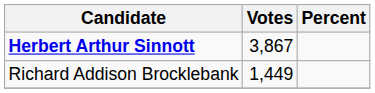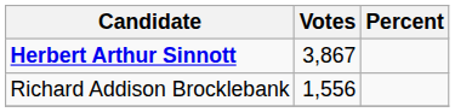Richard Addison Brocklebank | Votes: 1,449 -> 1,556
